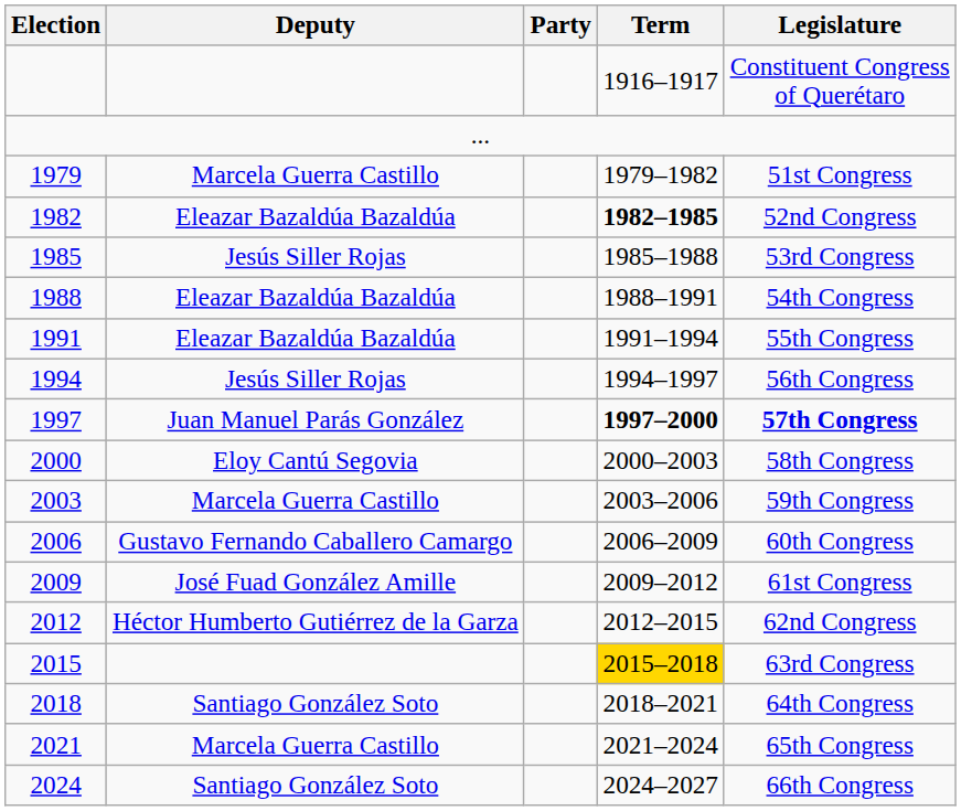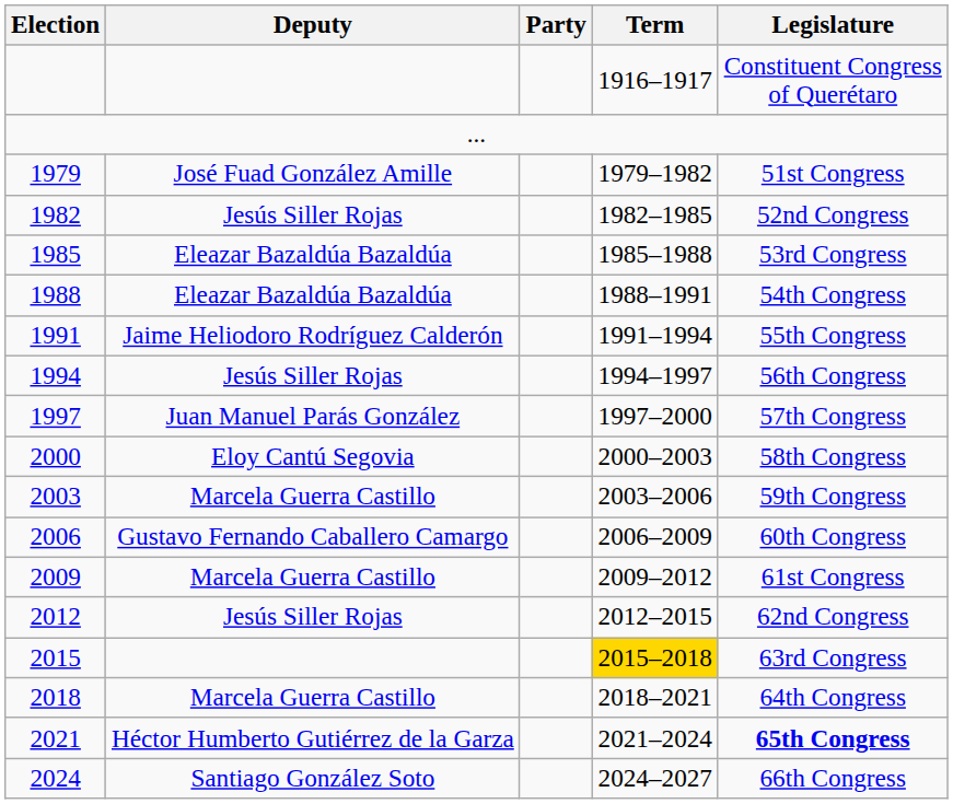1979 | Deputy: Marcela Guerra Castillo -> José Fuad González Amille
1982 | Deputy: Eleazar Bazaldúa Bazaldúa -> Jesús Siller Rojas
1982 | Term: bold -> normal
1985 | Deputy: Jesús Siller Rojas -> Eleazar Bazaldúa Bazaldúa
1991 | Deputy: Eleazar Bazaldúa Bazaldúa -> Jaime Heliodoro Rodríguez Calderón
1997 | Term: bold -> normal
1997 | Legislature: bold -> normal
2009 | Deputy: José Fuad González Amille -> Marcela Guerra Castillo
2012 | Deputy: Héctor Humberto Gutiérrez de la Garza -> Jesús Siller Rojas
2018 | Deputy: Santiago González Soto -> Marcela Guerra Castillo
2021 | Deputy: Marcela Guerra Castillo -> Héctor Humberto Gutiérrez de la Garza
2021 | Legislature: normal -> bold
